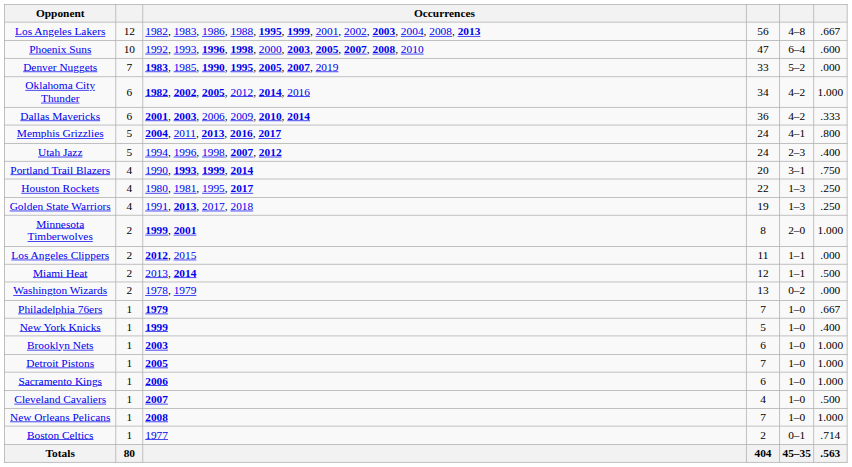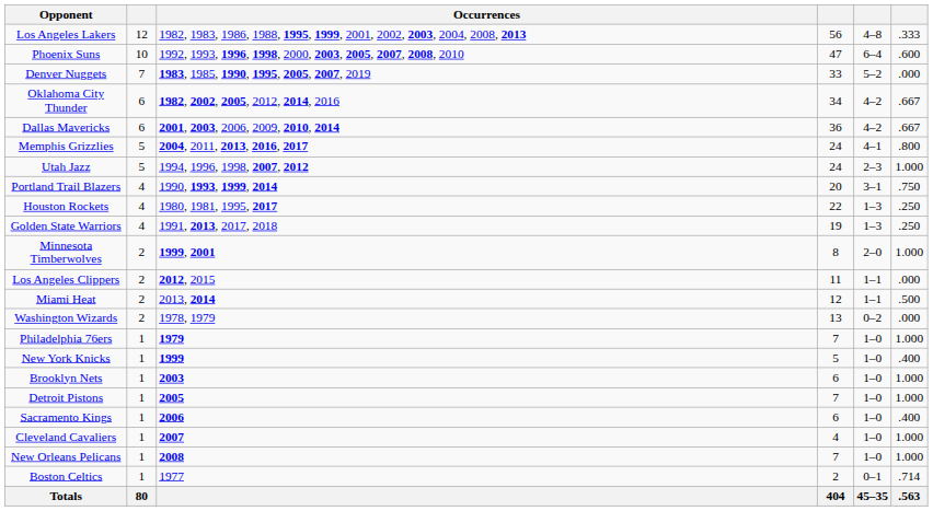Los Angeles Lakers | column 6: .667 -> .333
Oklahoma City Thunder | column 6: 1.000 -> .667
Dallas Mavericks | column 6: .333 -> .667
Utah Jazz | column 6: .400 -> 1.000
Philadelphia 76ers | column 6: .667 -> 1.000
Sacramento Kings | column 6: 1.000 -> .400
Cleveland Cavaliers | column 6: .500 -> 1.000
